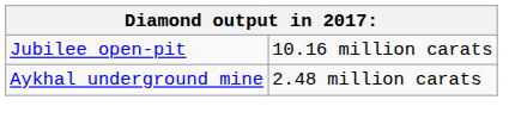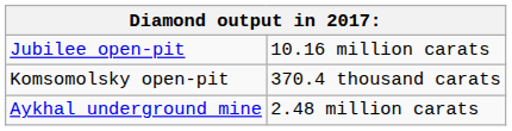+ row: Komsomolsky open-pit | 370.4 thousand carats
